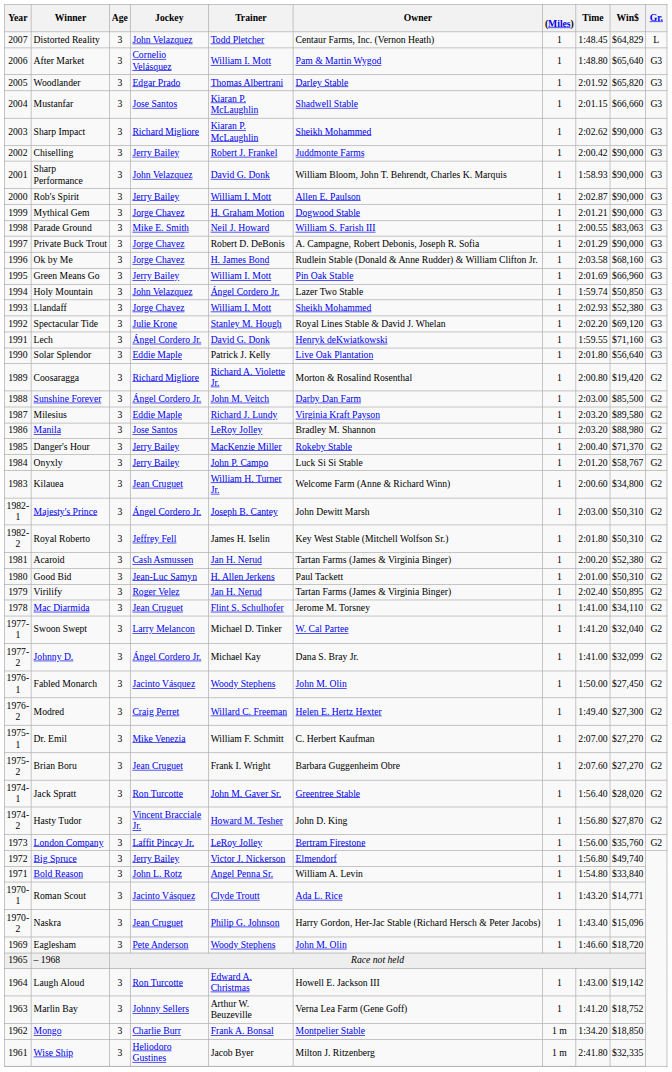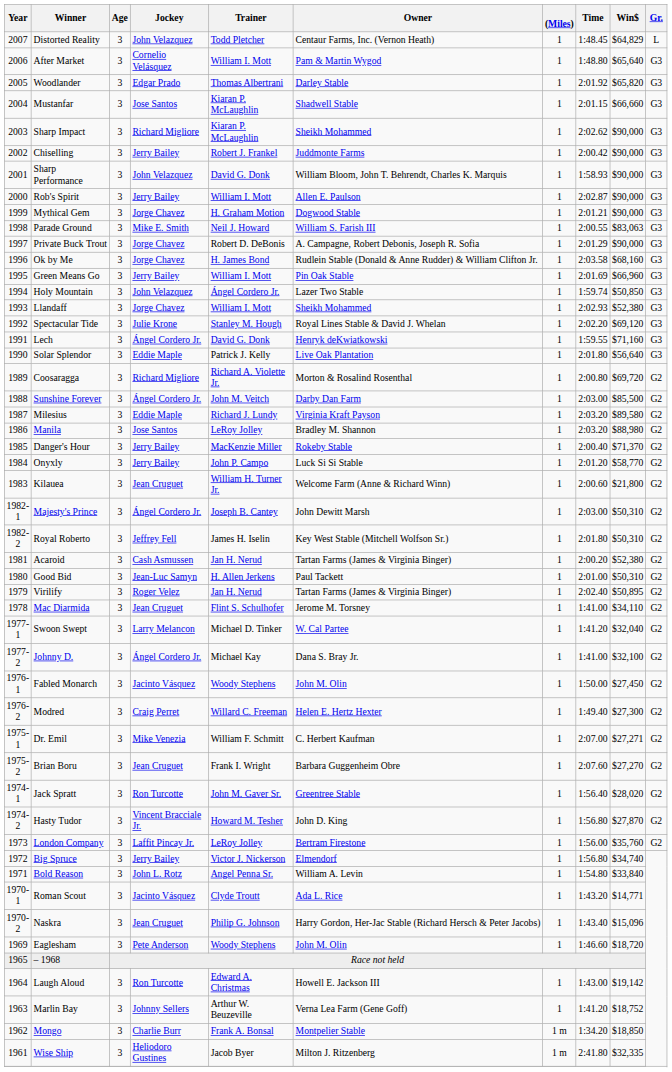Coosaragga | Win$: $19,420 -> $69,720
Onyxly | Win$: $58,767 -> $58,770
Kilauea | Win$: $34,800 -> $21,800
Johnny D. | Win$: $32,099 -> $32,100
Dr. Emil | Win$: $27,270 -> $27,271
Big Spruce | Win$: $49,740 -> $34,740
